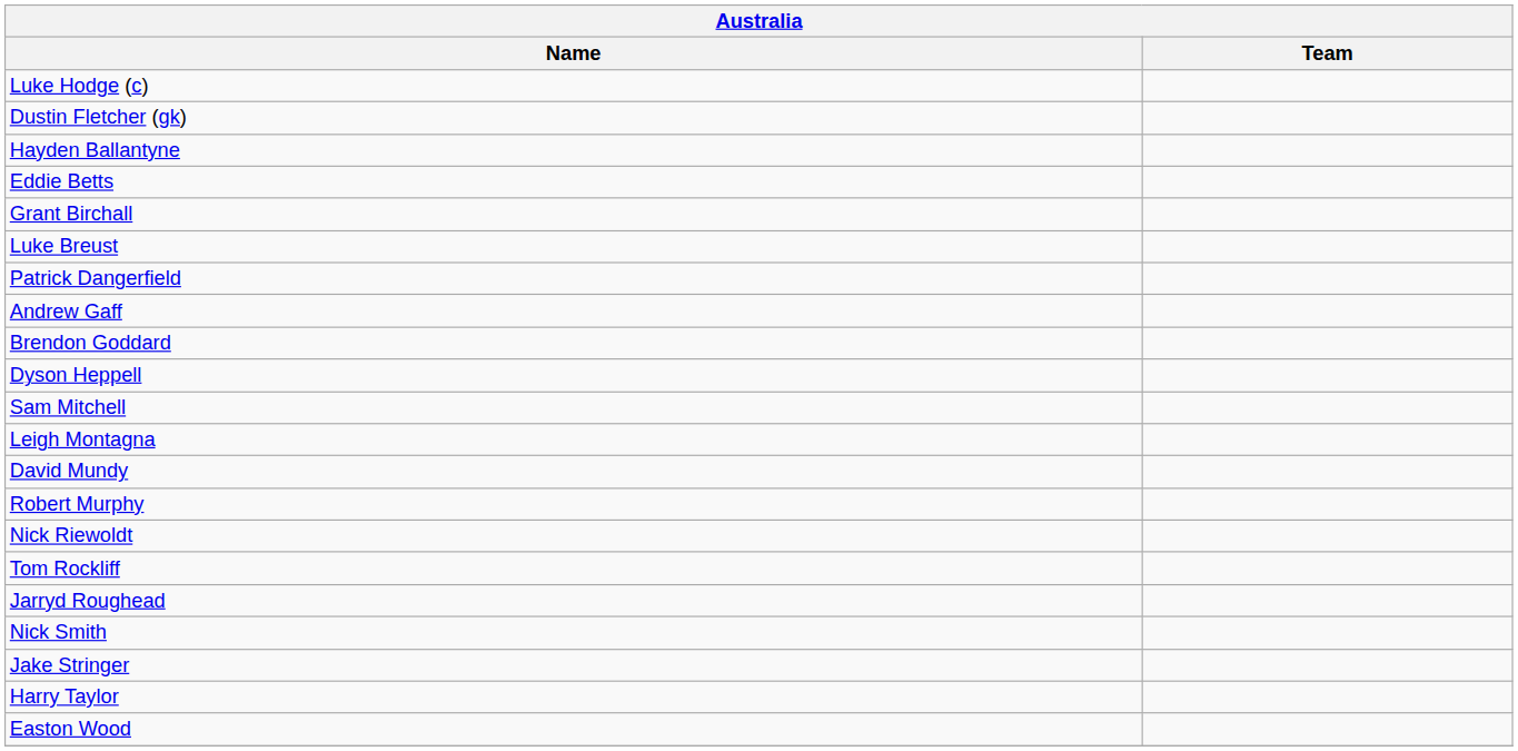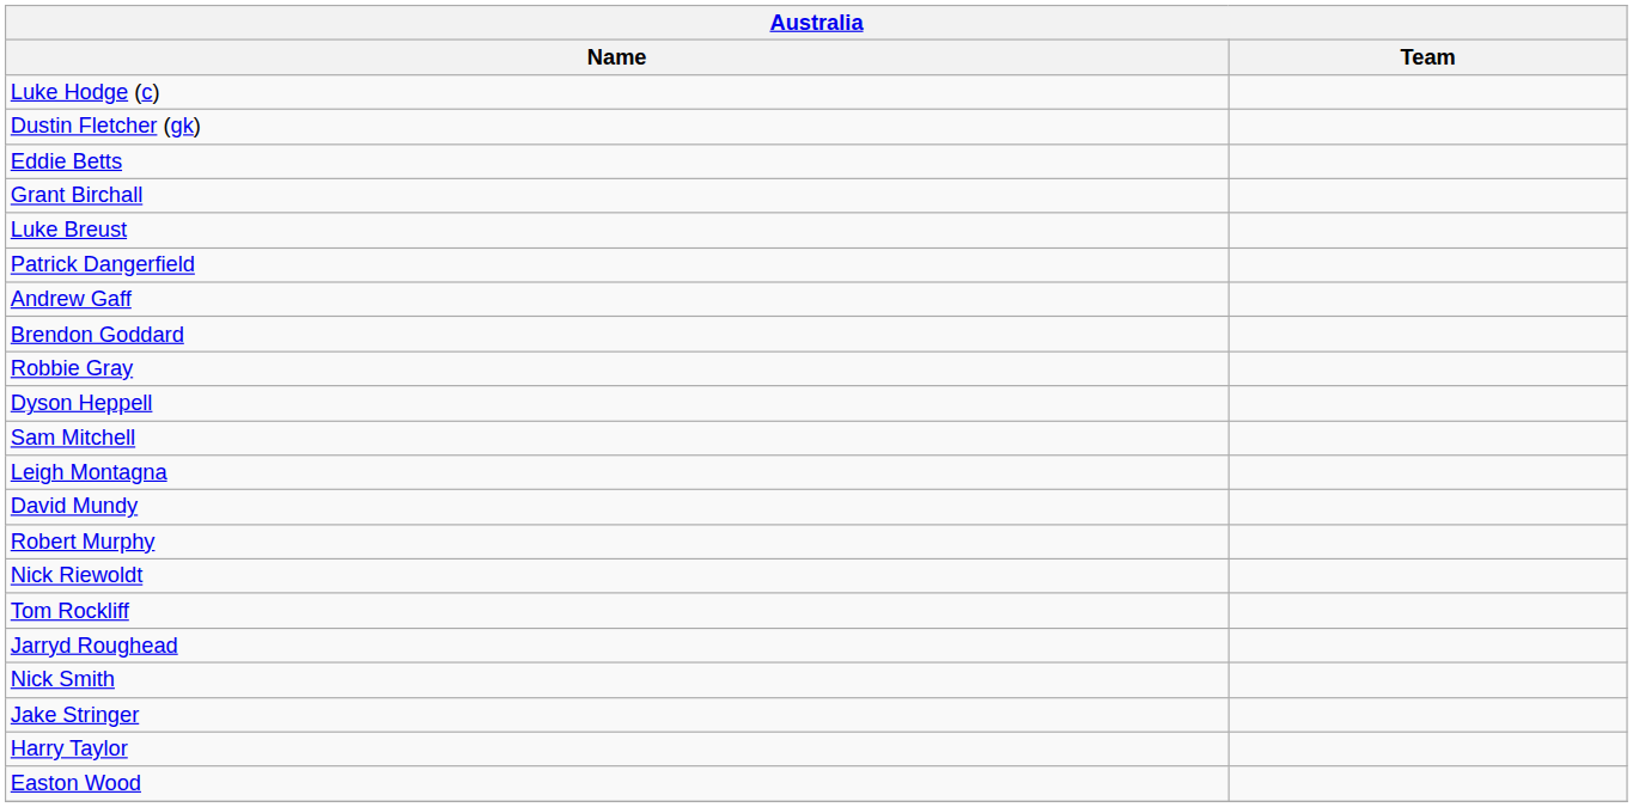- row: Hayden Ballantyne
+ row: Robbie Gray
